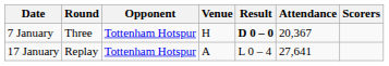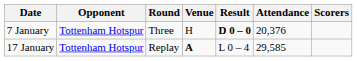columns swapped: Round <-> Opponent
7 January | Attendance: 20,367 -> 20,376
17 January | Venue: normal -> bold
17 January | Attendance: 27,641 -> 29,585
